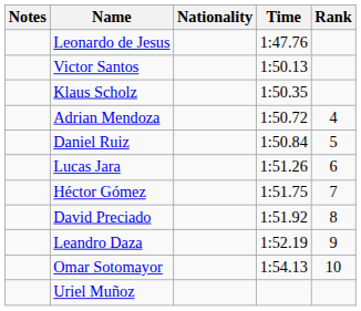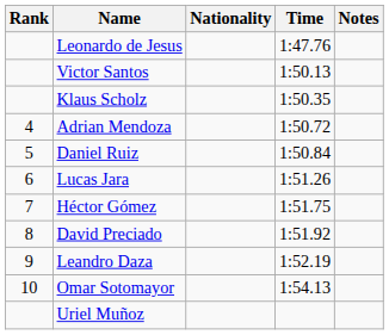columns swapped: Rank <-> Notes
